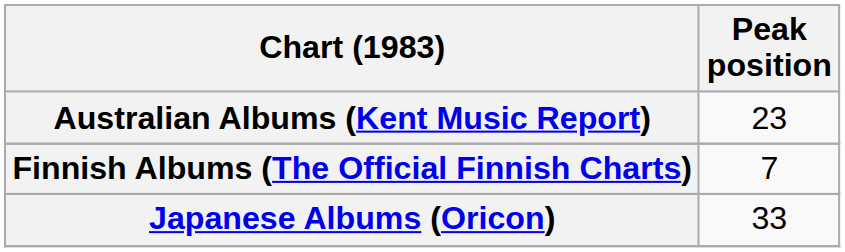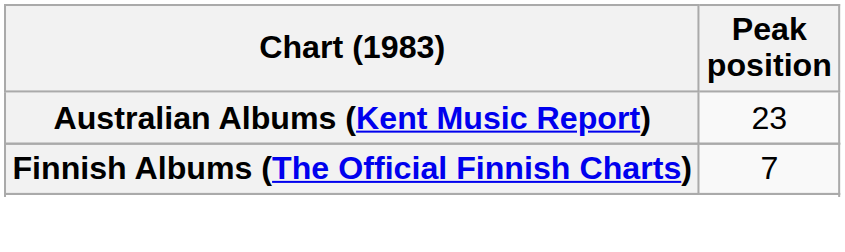- row: Japanese Albums (Oricon) | 33
